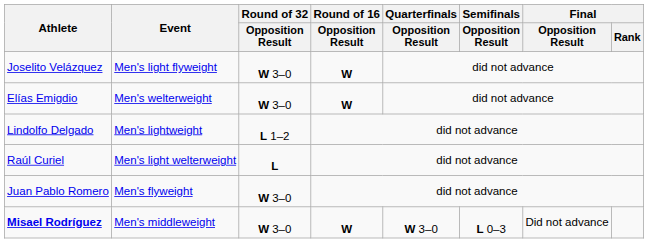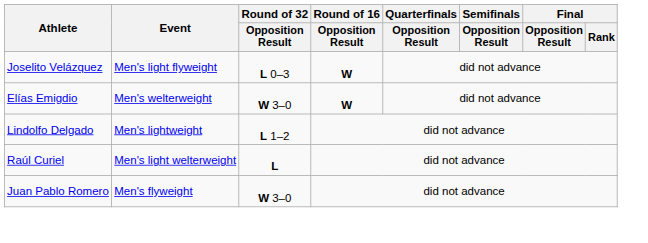Joselito Velázquez | Round of 32 / Opposition Result: W 3–0 -> L 0–3
- row: Misael Rodríguez | Men's middleweight | W 3–0 | W | W 3–0 | L 0–3 | Did not advance
